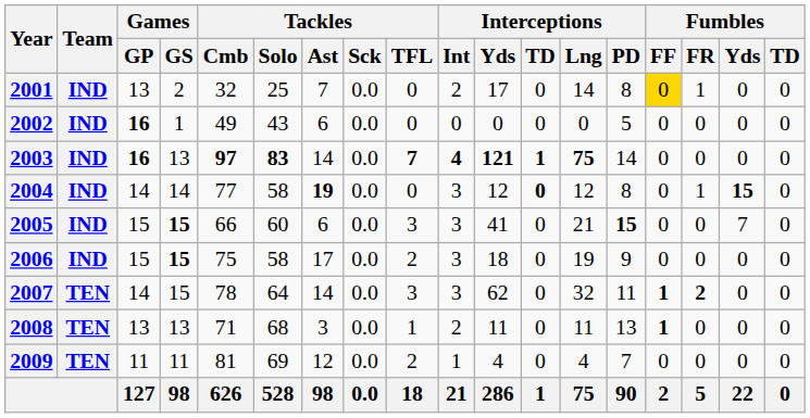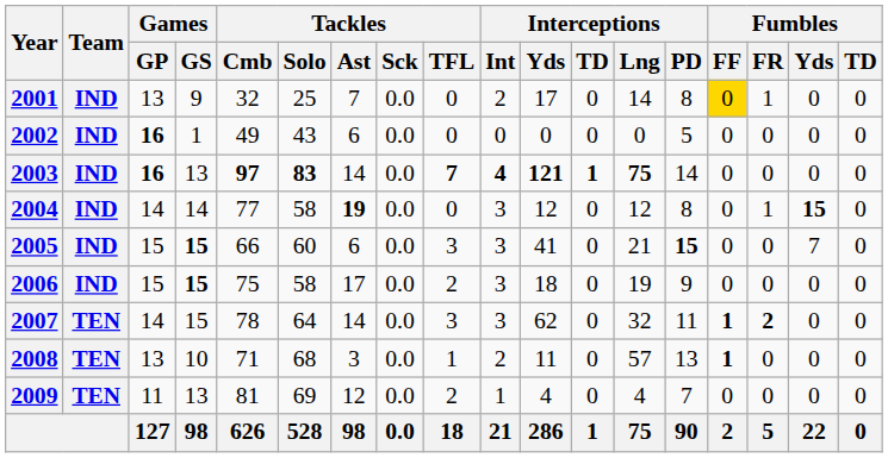2001 | Games / GS: 2 -> 9
2004 | Interceptions / TD: bold -> normal
2008 | Games / GS: 13 -> 10
2008 | Interceptions / Lng: 11 -> 57
2009 | Games / GS: 11 -> 13
